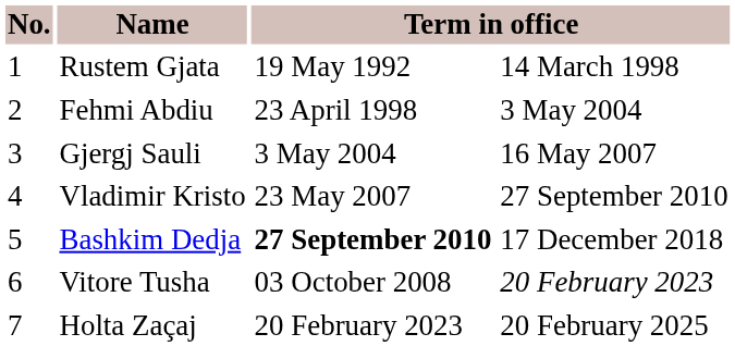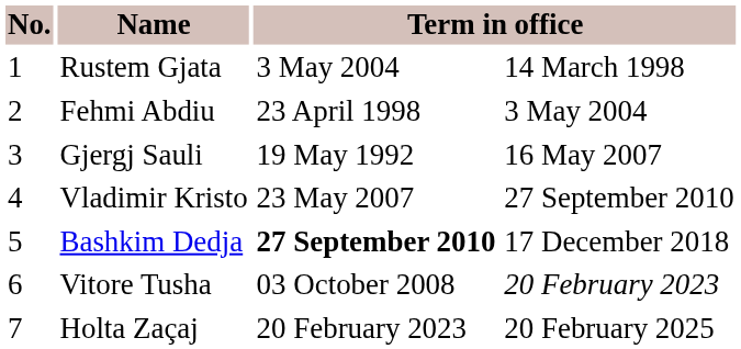Rustem Gjata | column 3: 19 May 1992 -> 3 May 2004
Gjergj Sauli | column 3: 3 May 2004 -> 19 May 1992
